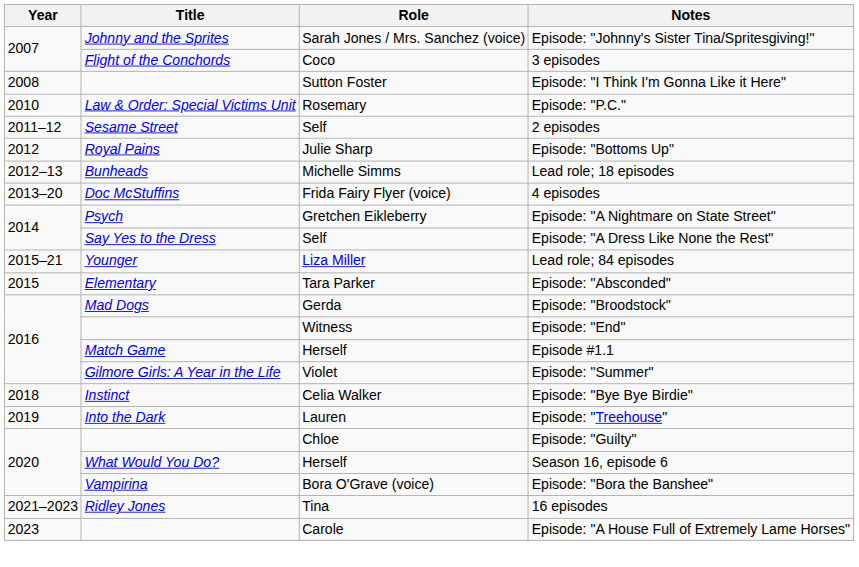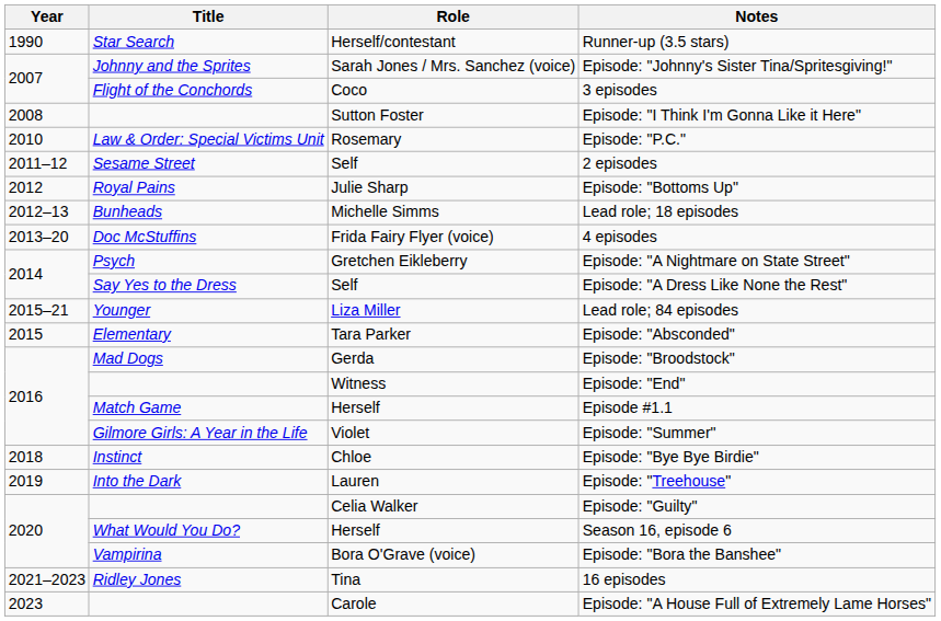+ row: 1990 | Star Search | Herself/contestant | Runner-up (3.5 stars)
Episode: "Bye Bye Birdie" | Role: Celia Walker -> Chloe
Episode: "Guilty" | Role: Chloe -> Celia Walker
